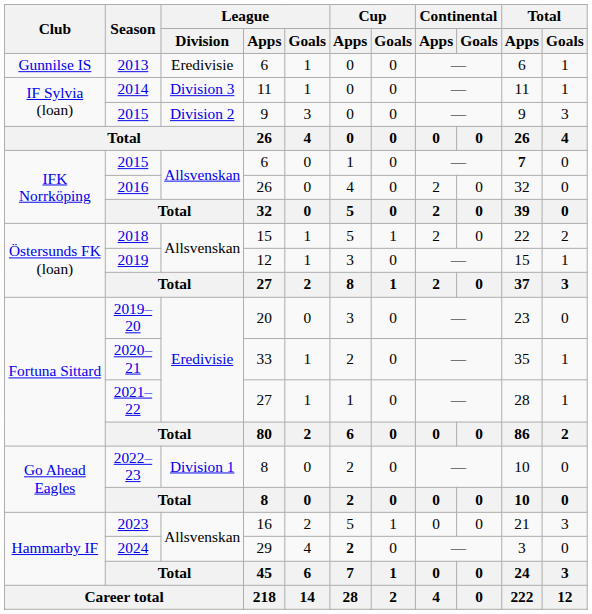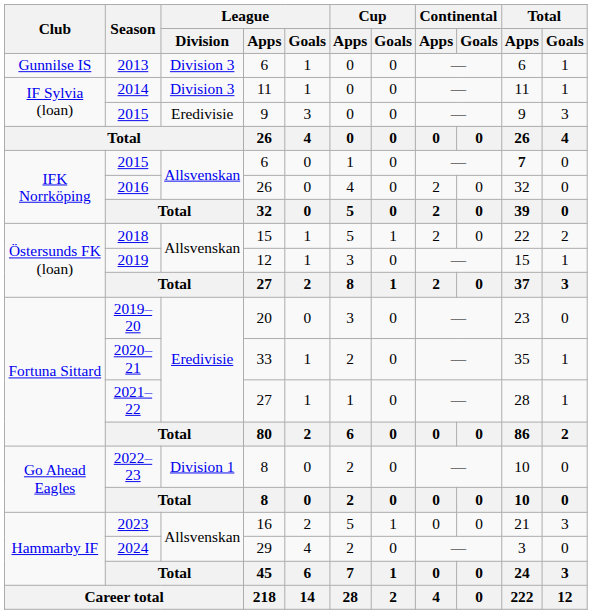2013 | League / Division: Eredivisie -> Division 3
2015 / 9 | League / Division: Division 2 -> Eredivisie
2024 | Cup / Apps: bold -> normal
